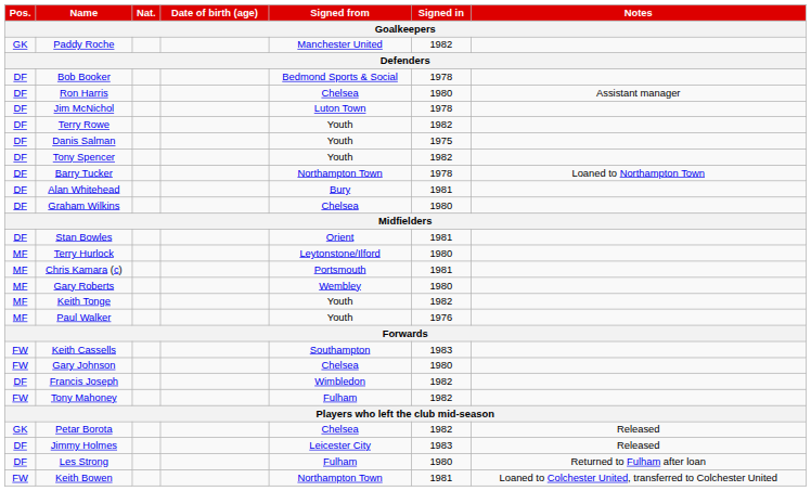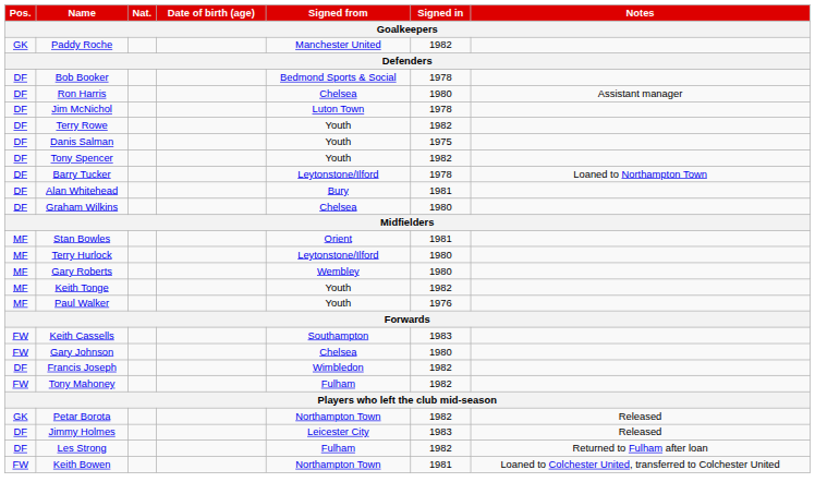Barry Tucker | Signed from: Northampton Town -> Leytonstone/Ilford
Stan Bowles | Pos.: DF -> MF
- row: MF | Chris Kamara (c) | Portsmouth | 1981
Petar Borota | Signed from: Chelsea -> Northampton Town
Les Strong | Signed in: 1980 -> 1982
